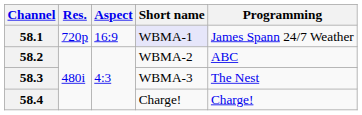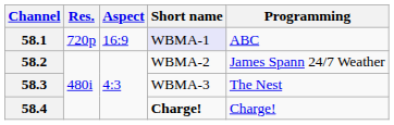58.1 | Programming: James Spann 24/7 Weather -> ABC
58.2 | Programming: ABC -> James Spann 24/7 Weather
58.4 | Short name: normal -> bold
